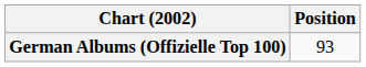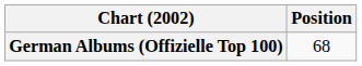German Albums (Offizielle Top 100) | Position: 93 -> 68
